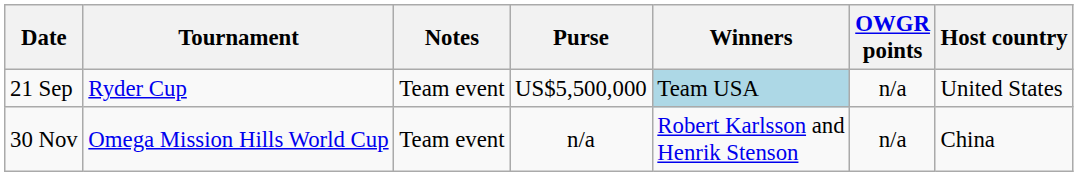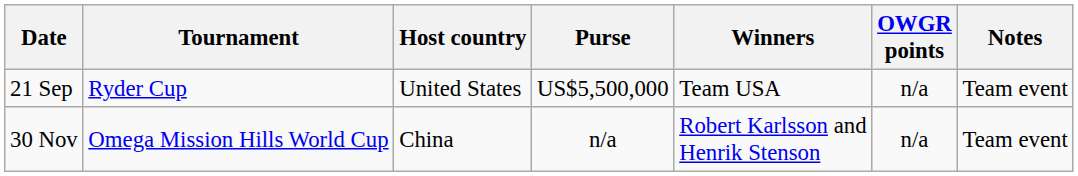columns swapped: Host country <-> Notes
21 Sep | Winners: lightblue background -> no background
